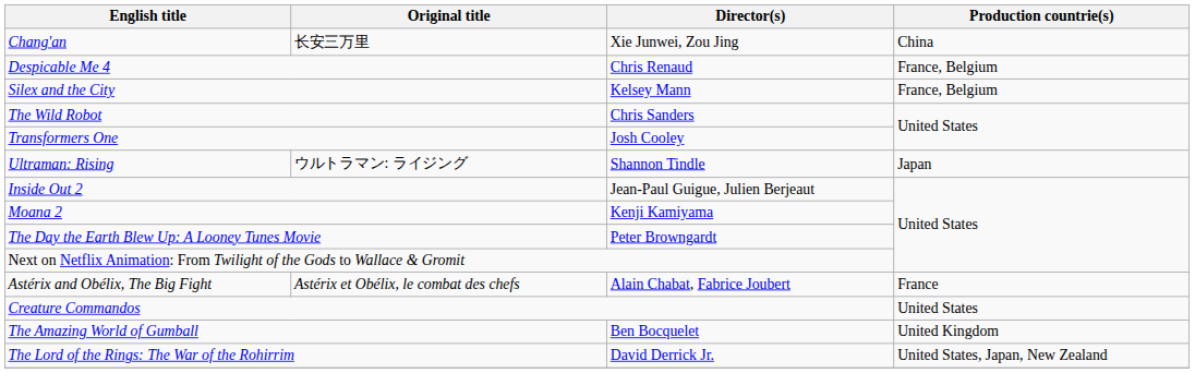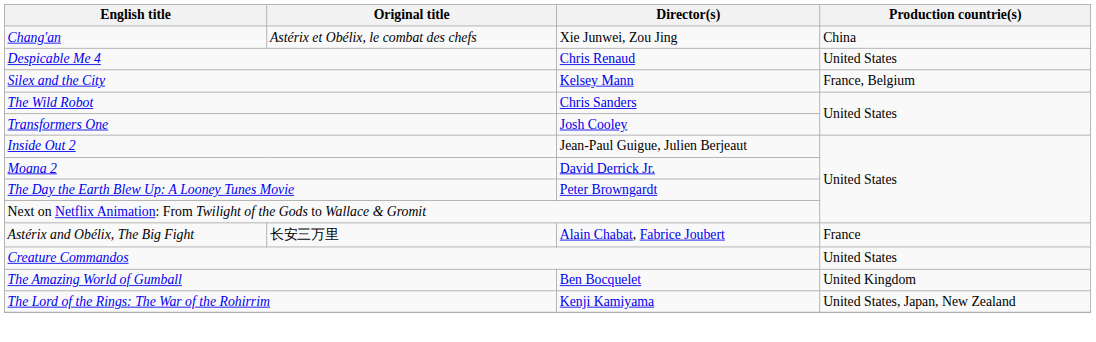Chang'an | Original title: 长安三万里 -> Astérix et Obélix, le combat des chefs
Despicable Me 4 | Production countrie(s): France, Belgium -> United States
- row: Ultraman: Rising | ウルトラマン: ライジング | Shannon Tindle | Japan
Moana 2 | Director(s): Kenji Kamiyama -> David Derrick Jr.
Astérix and Obélix, The Big Fight | Original title: Astérix et Obélix, le combat des chefs -> 长安三万里
The Lord of the Rings: The War of the Rohirrim | Director(s): David Derrick Jr. -> Kenji Kamiyama
